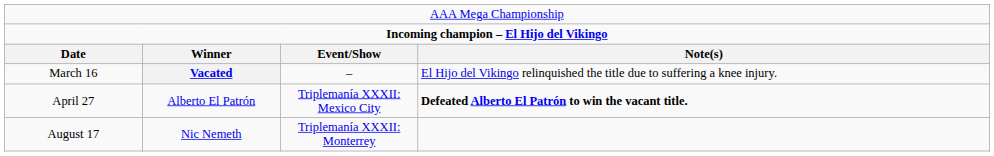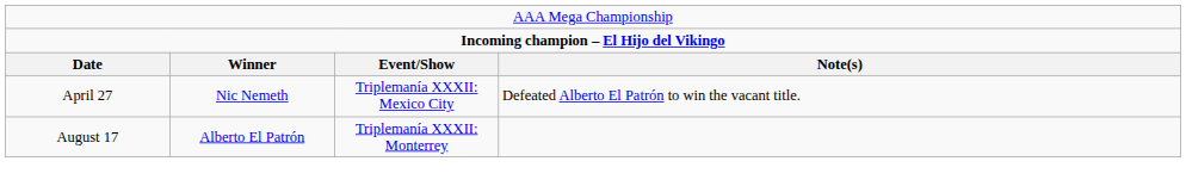- row: March 16 | Vacated | – | El Hijo del Vikingo relinquished the title due to suffering a knee injury.
April 27 | column 2: Alberto El Patrón -> Nic Nemeth
April 27 | column 4: bold -> normal
August 17 | column 2: Nic Nemeth -> Alberto El Patrón
